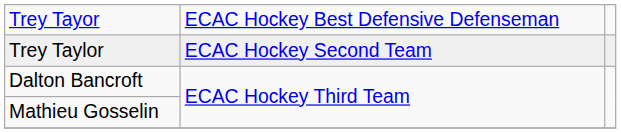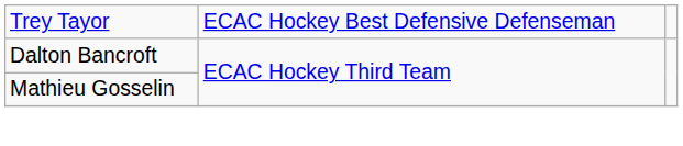- row: Trey Taylor | ECAC Hockey Second Team
